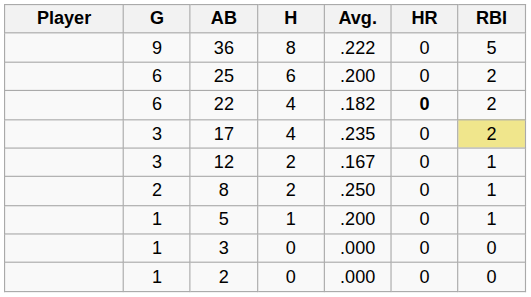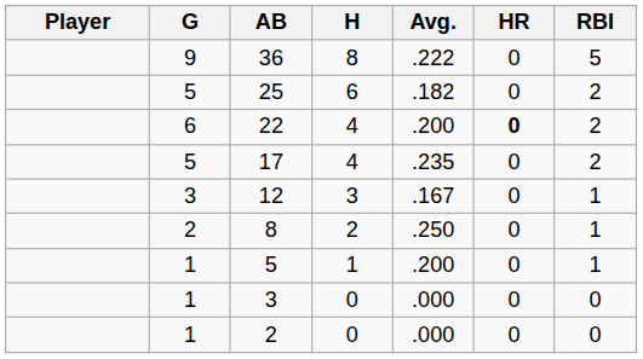25 | G: 6 -> 5
25 | Avg.: .200 -> .182
22 | Avg.: .182 -> .200
17 | G: 3 -> 5
17 | RBI: khaki background -> no background
12 | H: 2 -> 3
